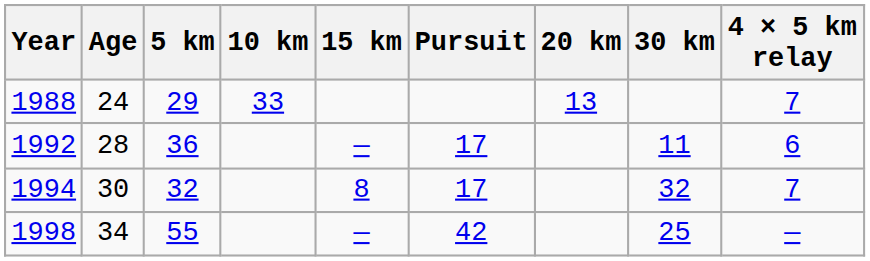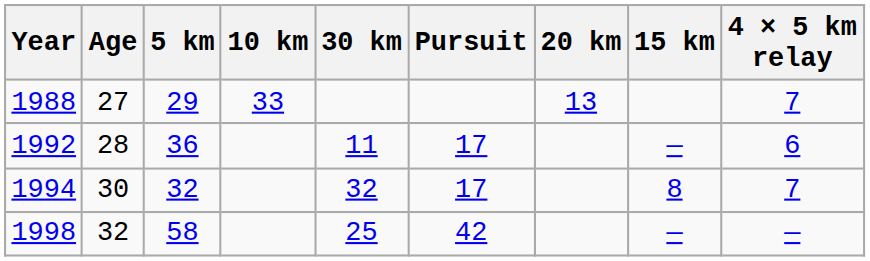columns swapped: 15 km <-> 30 km
1988 | Age: 24 -> 27
1998 | Age: 34 -> 32
1998 | 5 km: 55 -> 58
